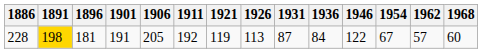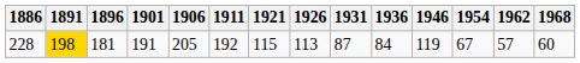228 | 1921: 119 -> 115
228 | 1946: 122 -> 119
